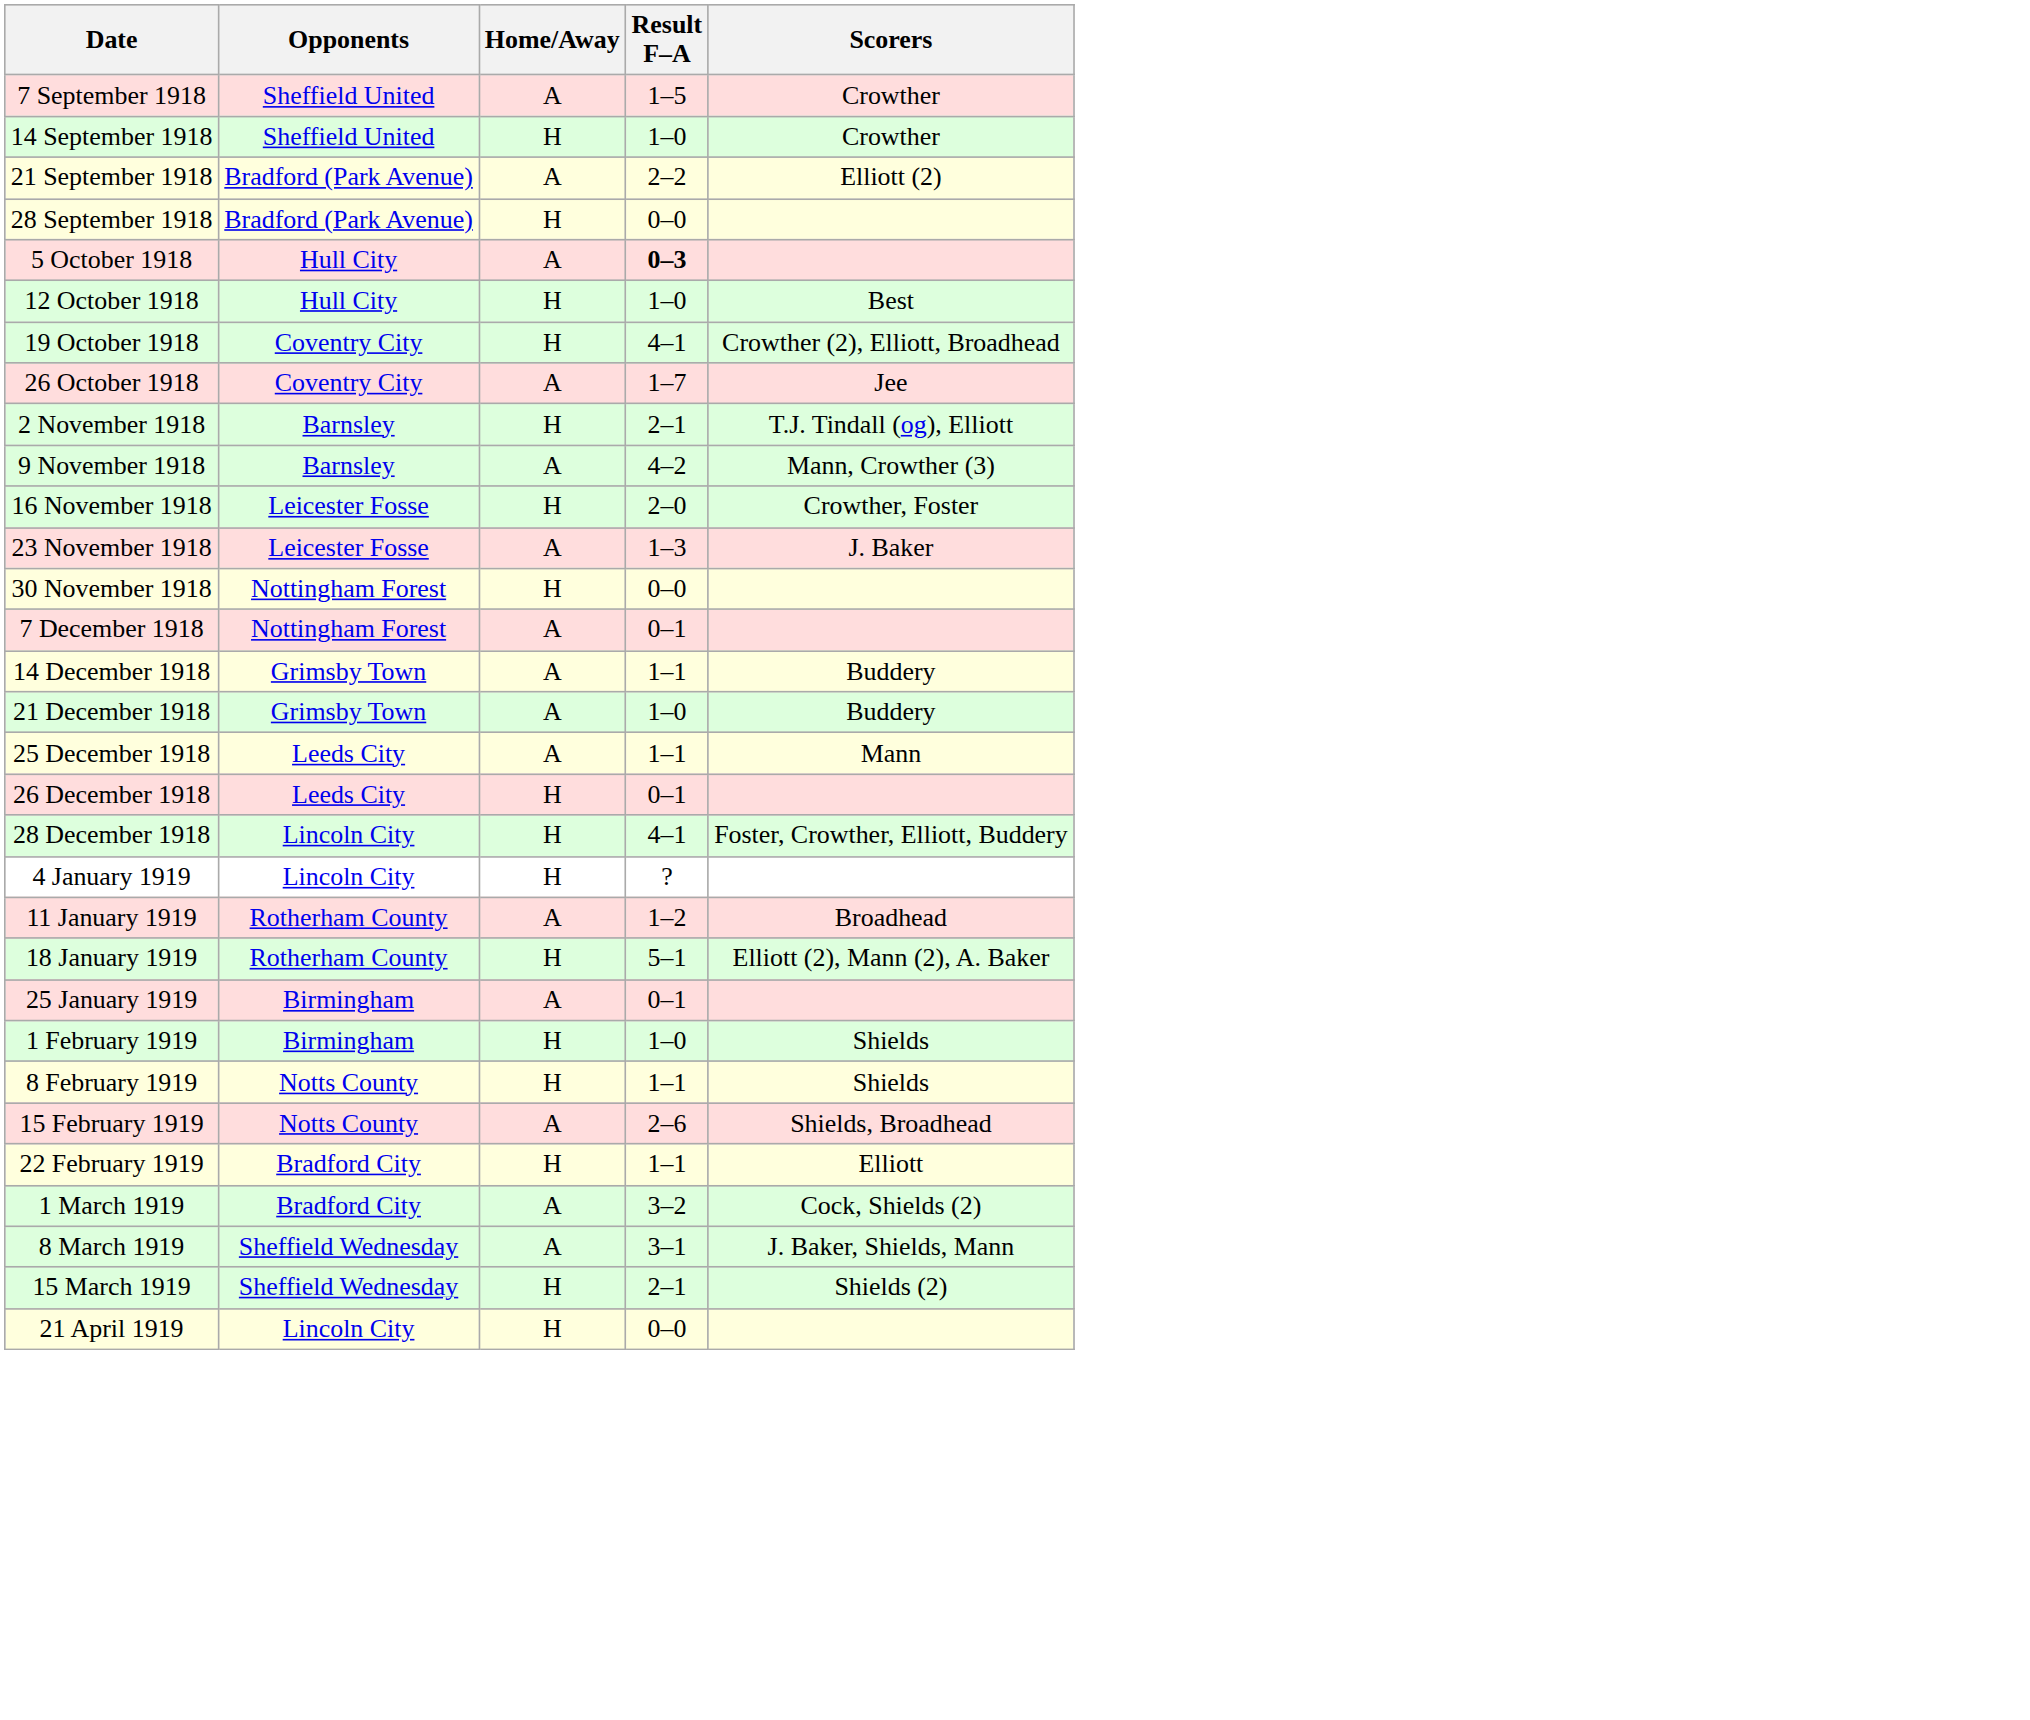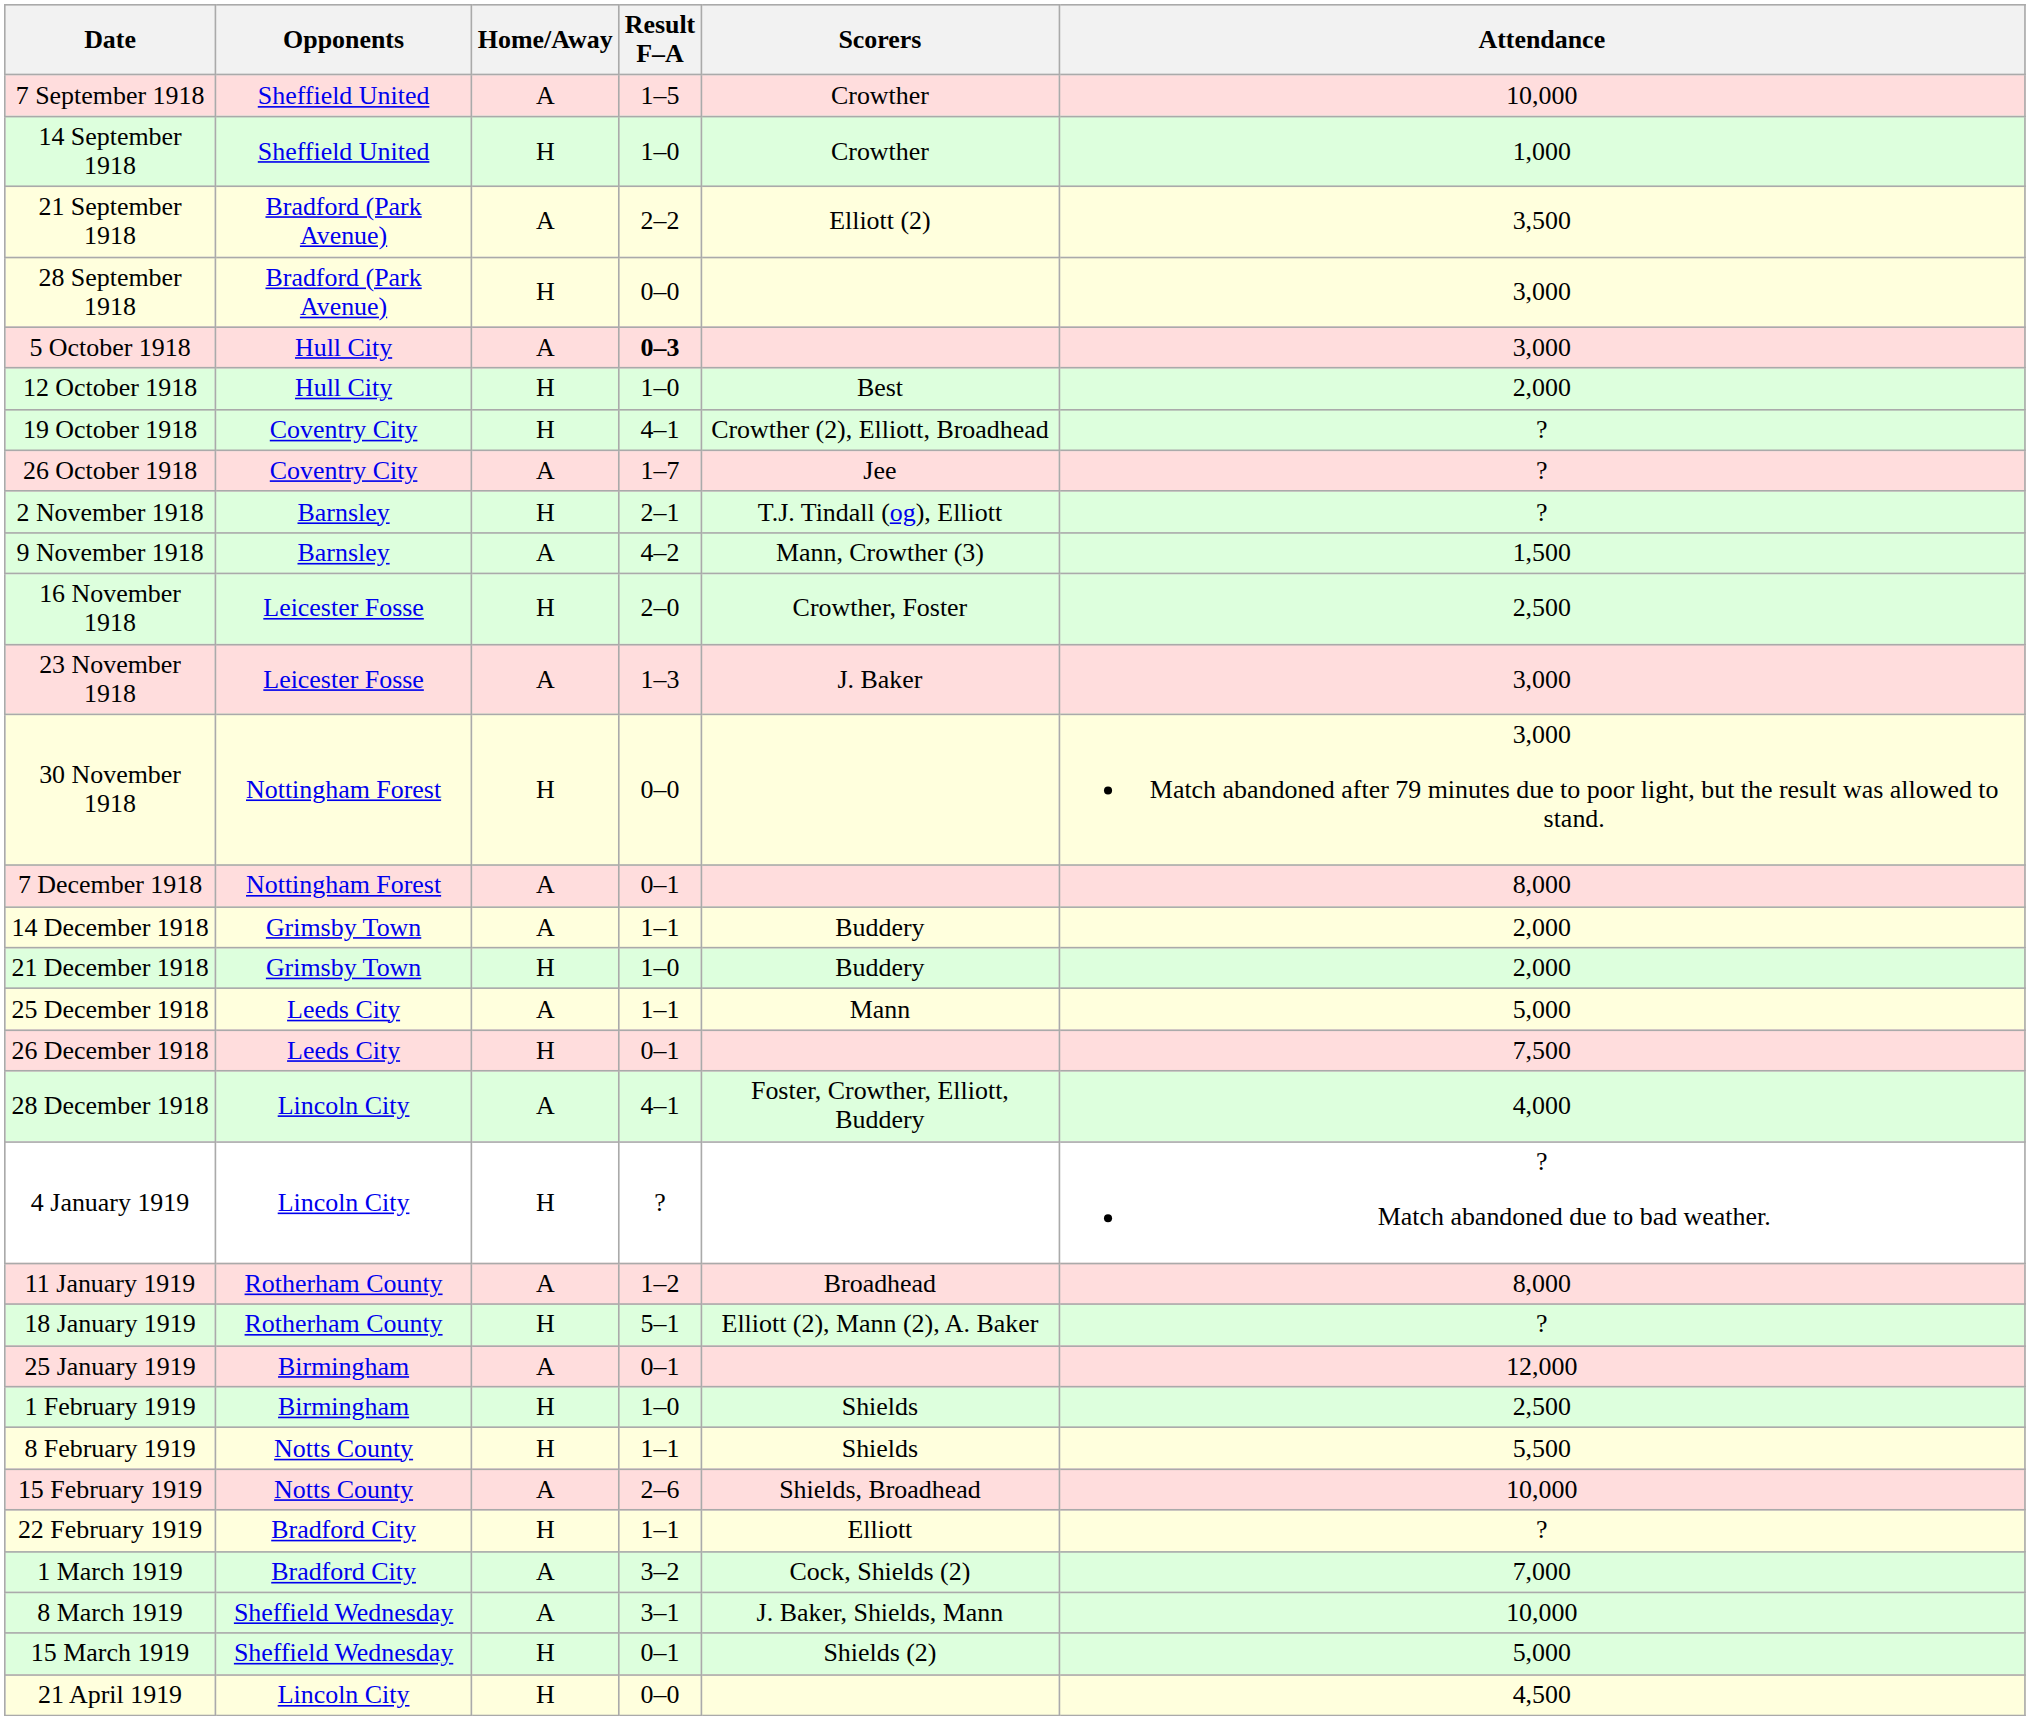+ column: Attendance | 10,000 | 1,000 | 3,500 | 3,000 | 3,000 | 2,000 | ? | ? | ? | 1,500 | 2,500 | 3,000 | 3,000 Match abandoned after 79 minutes due to poor light, but the result was allowed to stand. | 8,000 | 2,000 | 2,000 | 5,000 | 7,500 | 4,000 | ? Match abandoned due to bad weather. | 8,000 | ? | 12,000 | 2,500 | 5,500 | 10,000 | ? | 7,000 | 10,000 | 5,000 | 4,500
21 December 1918 | Home/Away: A -> H
28 December 1918 | Home/Away: H -> A
15 March 1919 | Result F–A: 2–1 -> 0–1
